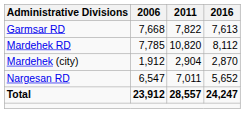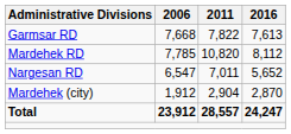rows swapped: Nargesan RD <-> Mardehek (city)
